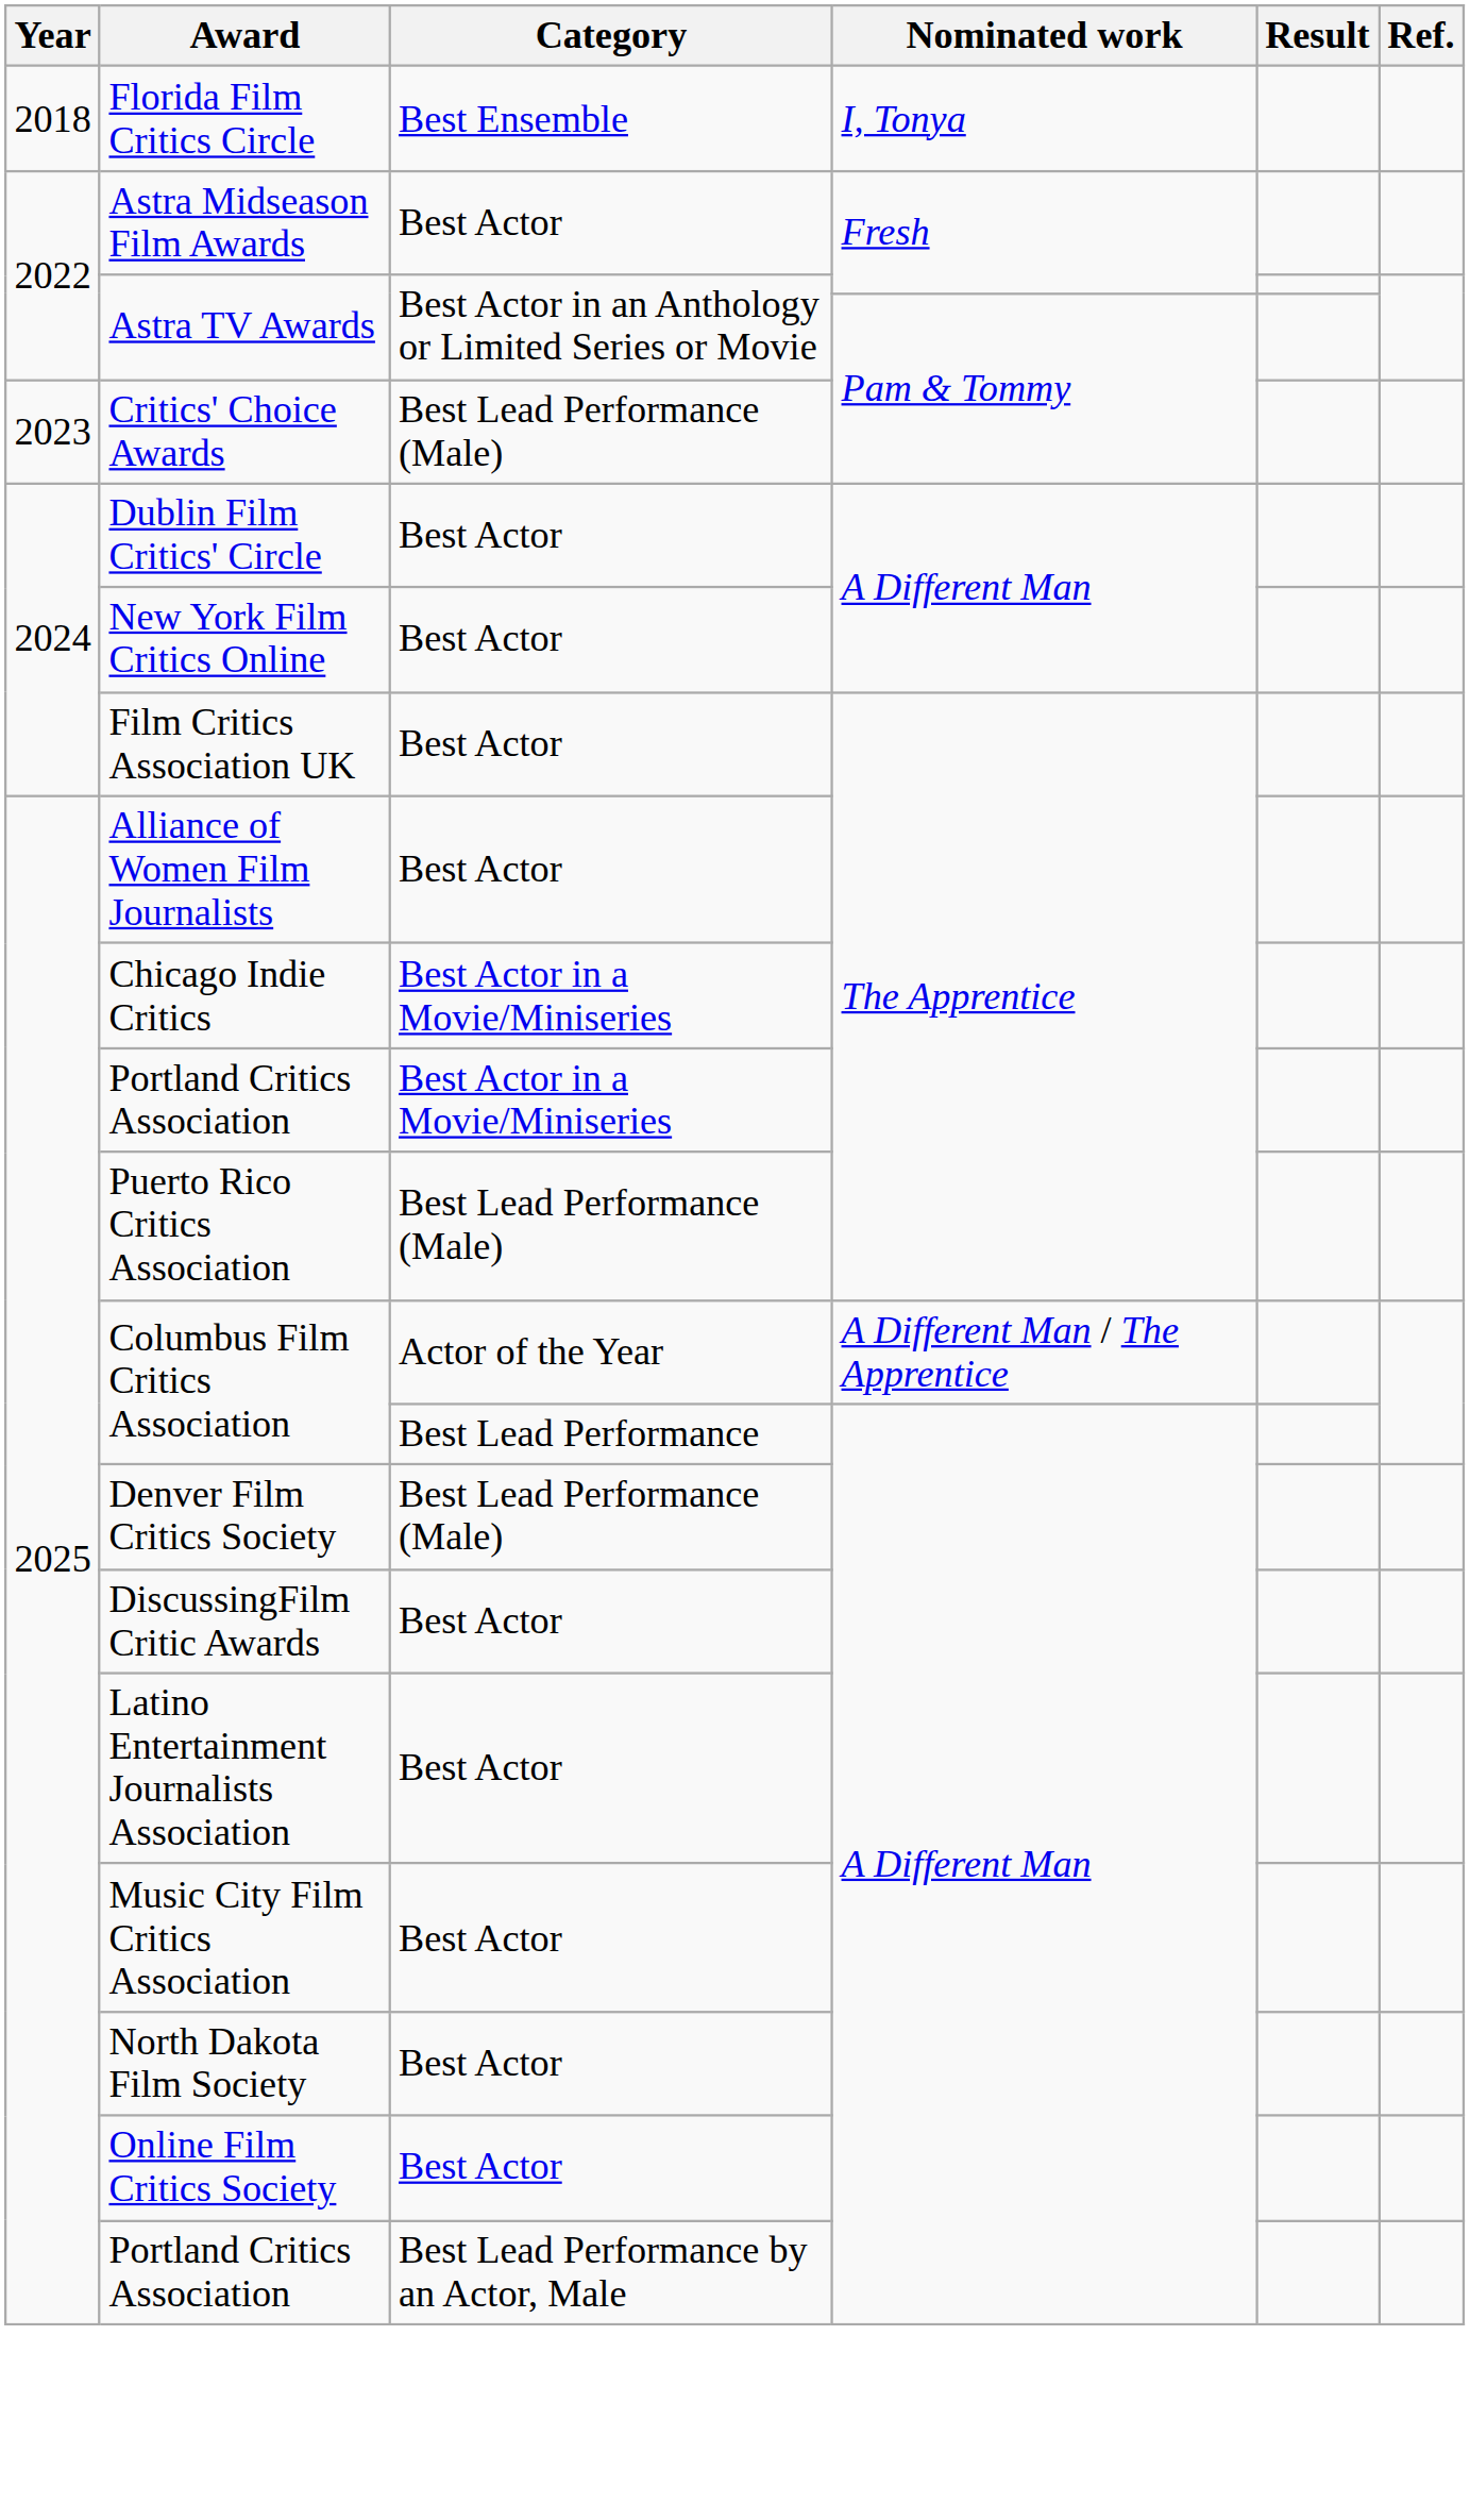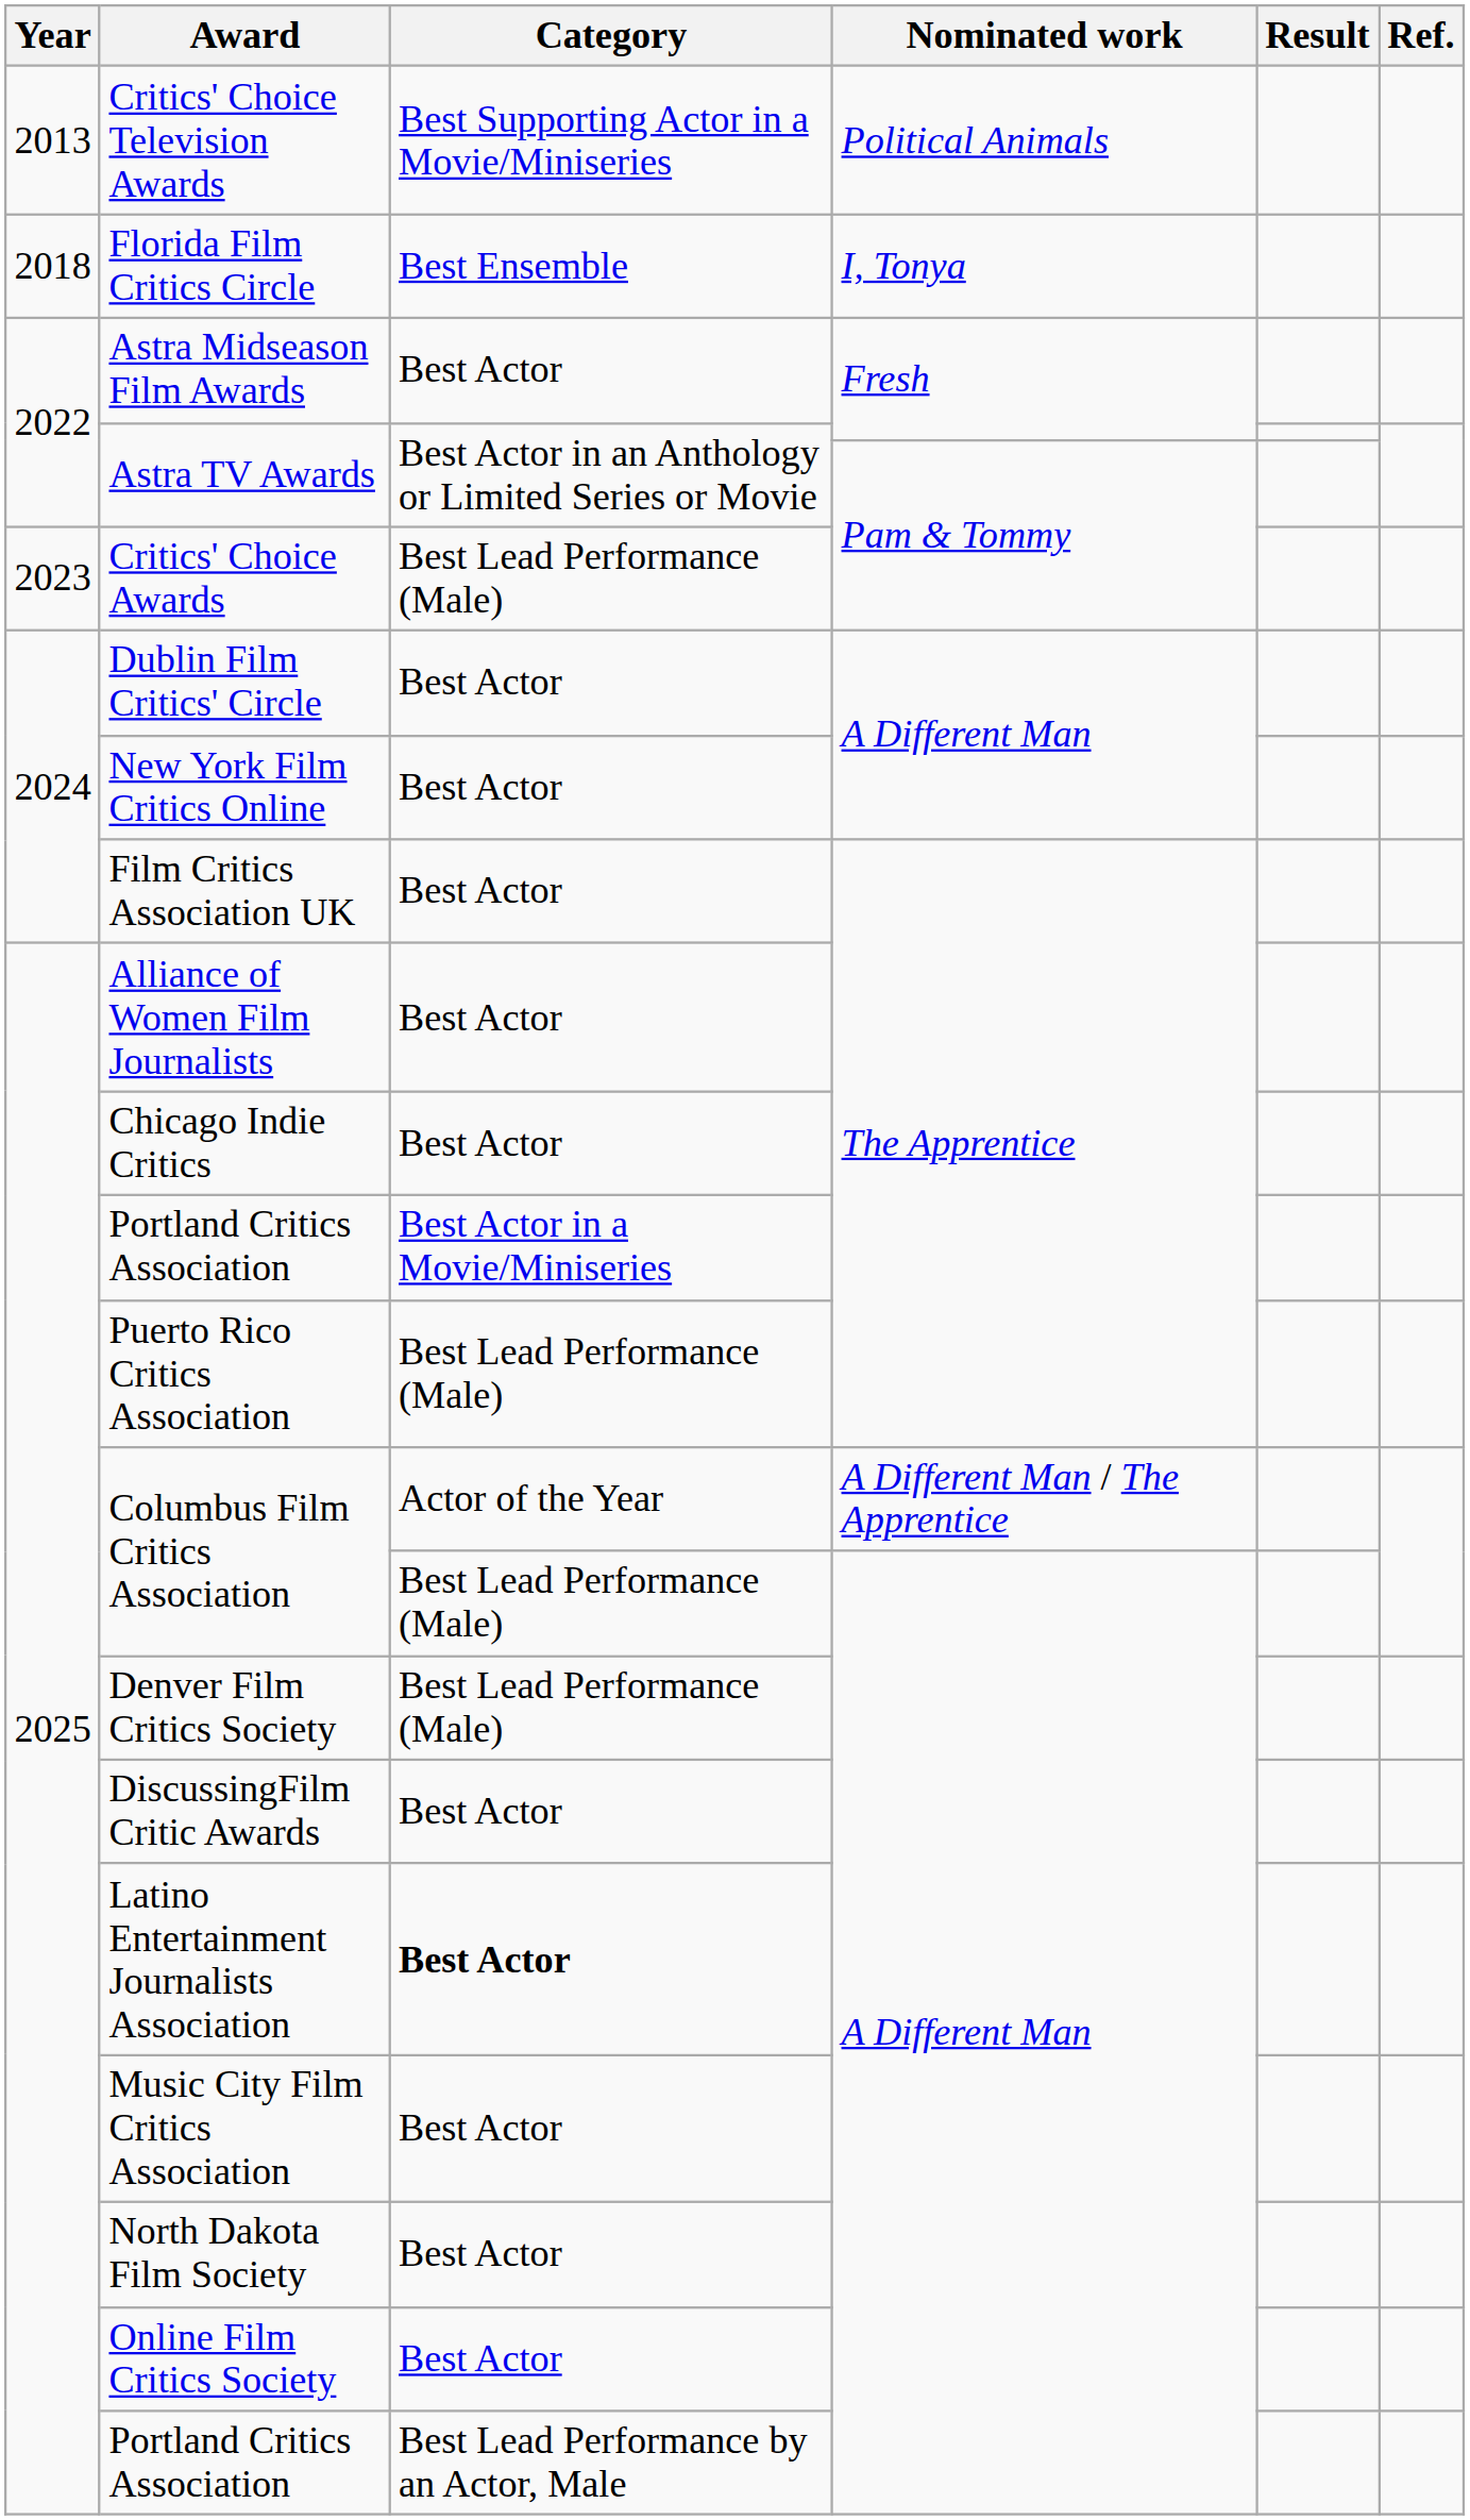+ row: 2013 | Critics' Choice Television Awards | Best Supporting Actor in a Movie/Miniseries | Political Animals
Chicago Indie Critics | Category: Best Actor in a Movie/Miniseries -> Best Actor
Columbus Film Critics Association / A Different Man | Category: Best Lead Performance -> Best Lead Performance (Male)
Latino Entertainment Journalists Association | Category: normal -> bold
